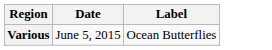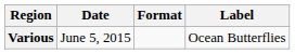+ column: Format
